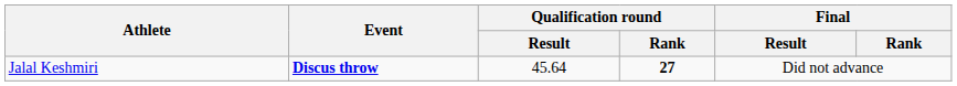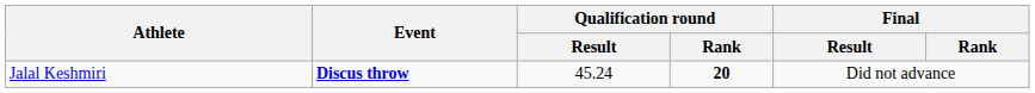Jalal Keshmiri | Qualification round / Result: 45.64 -> 45.24
Jalal Keshmiri | Qualification round / Rank: 27 -> 20
